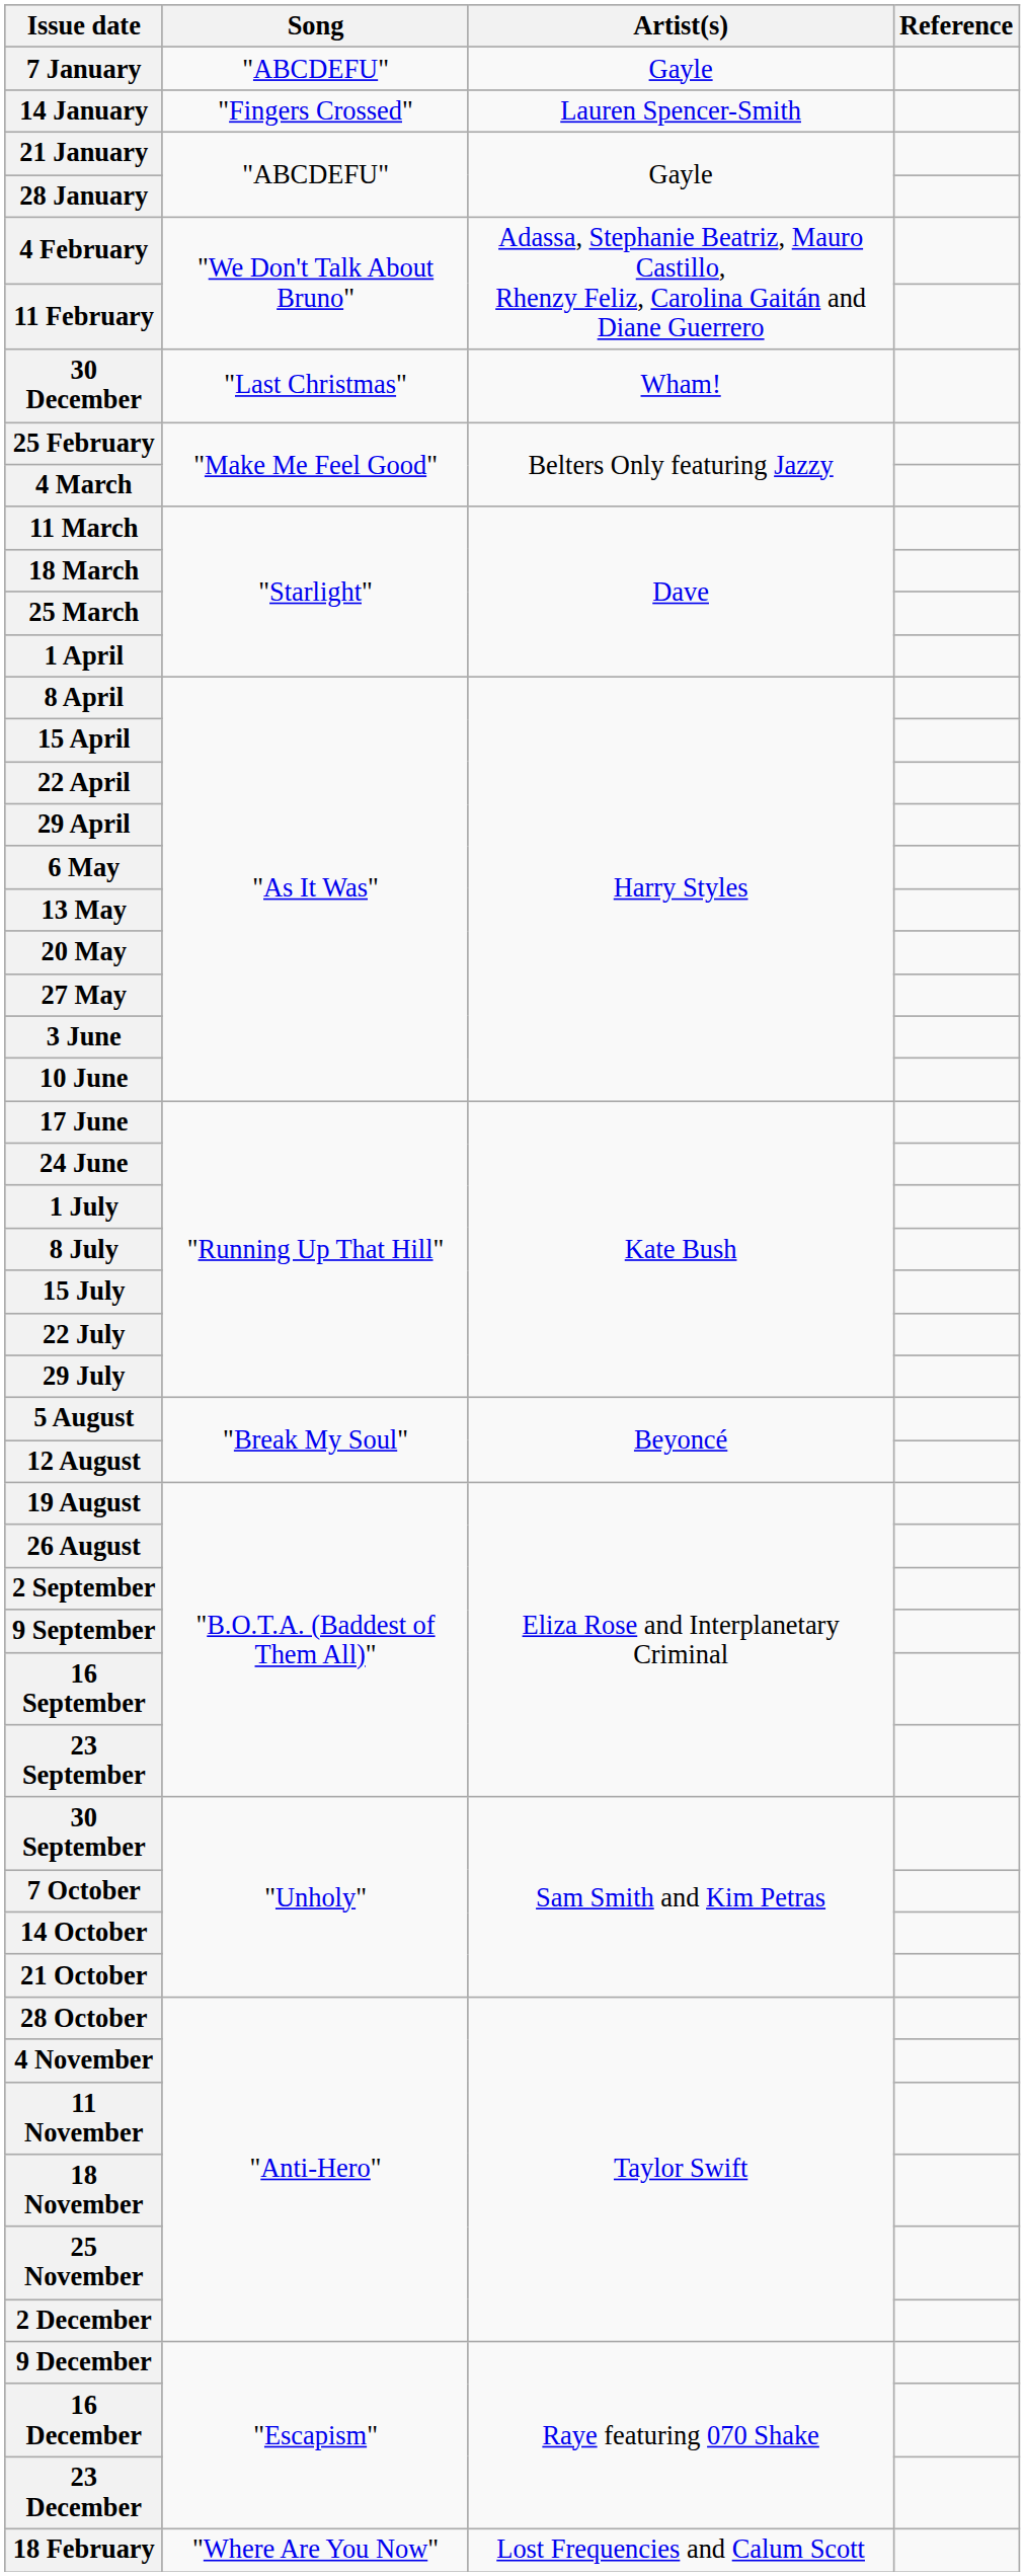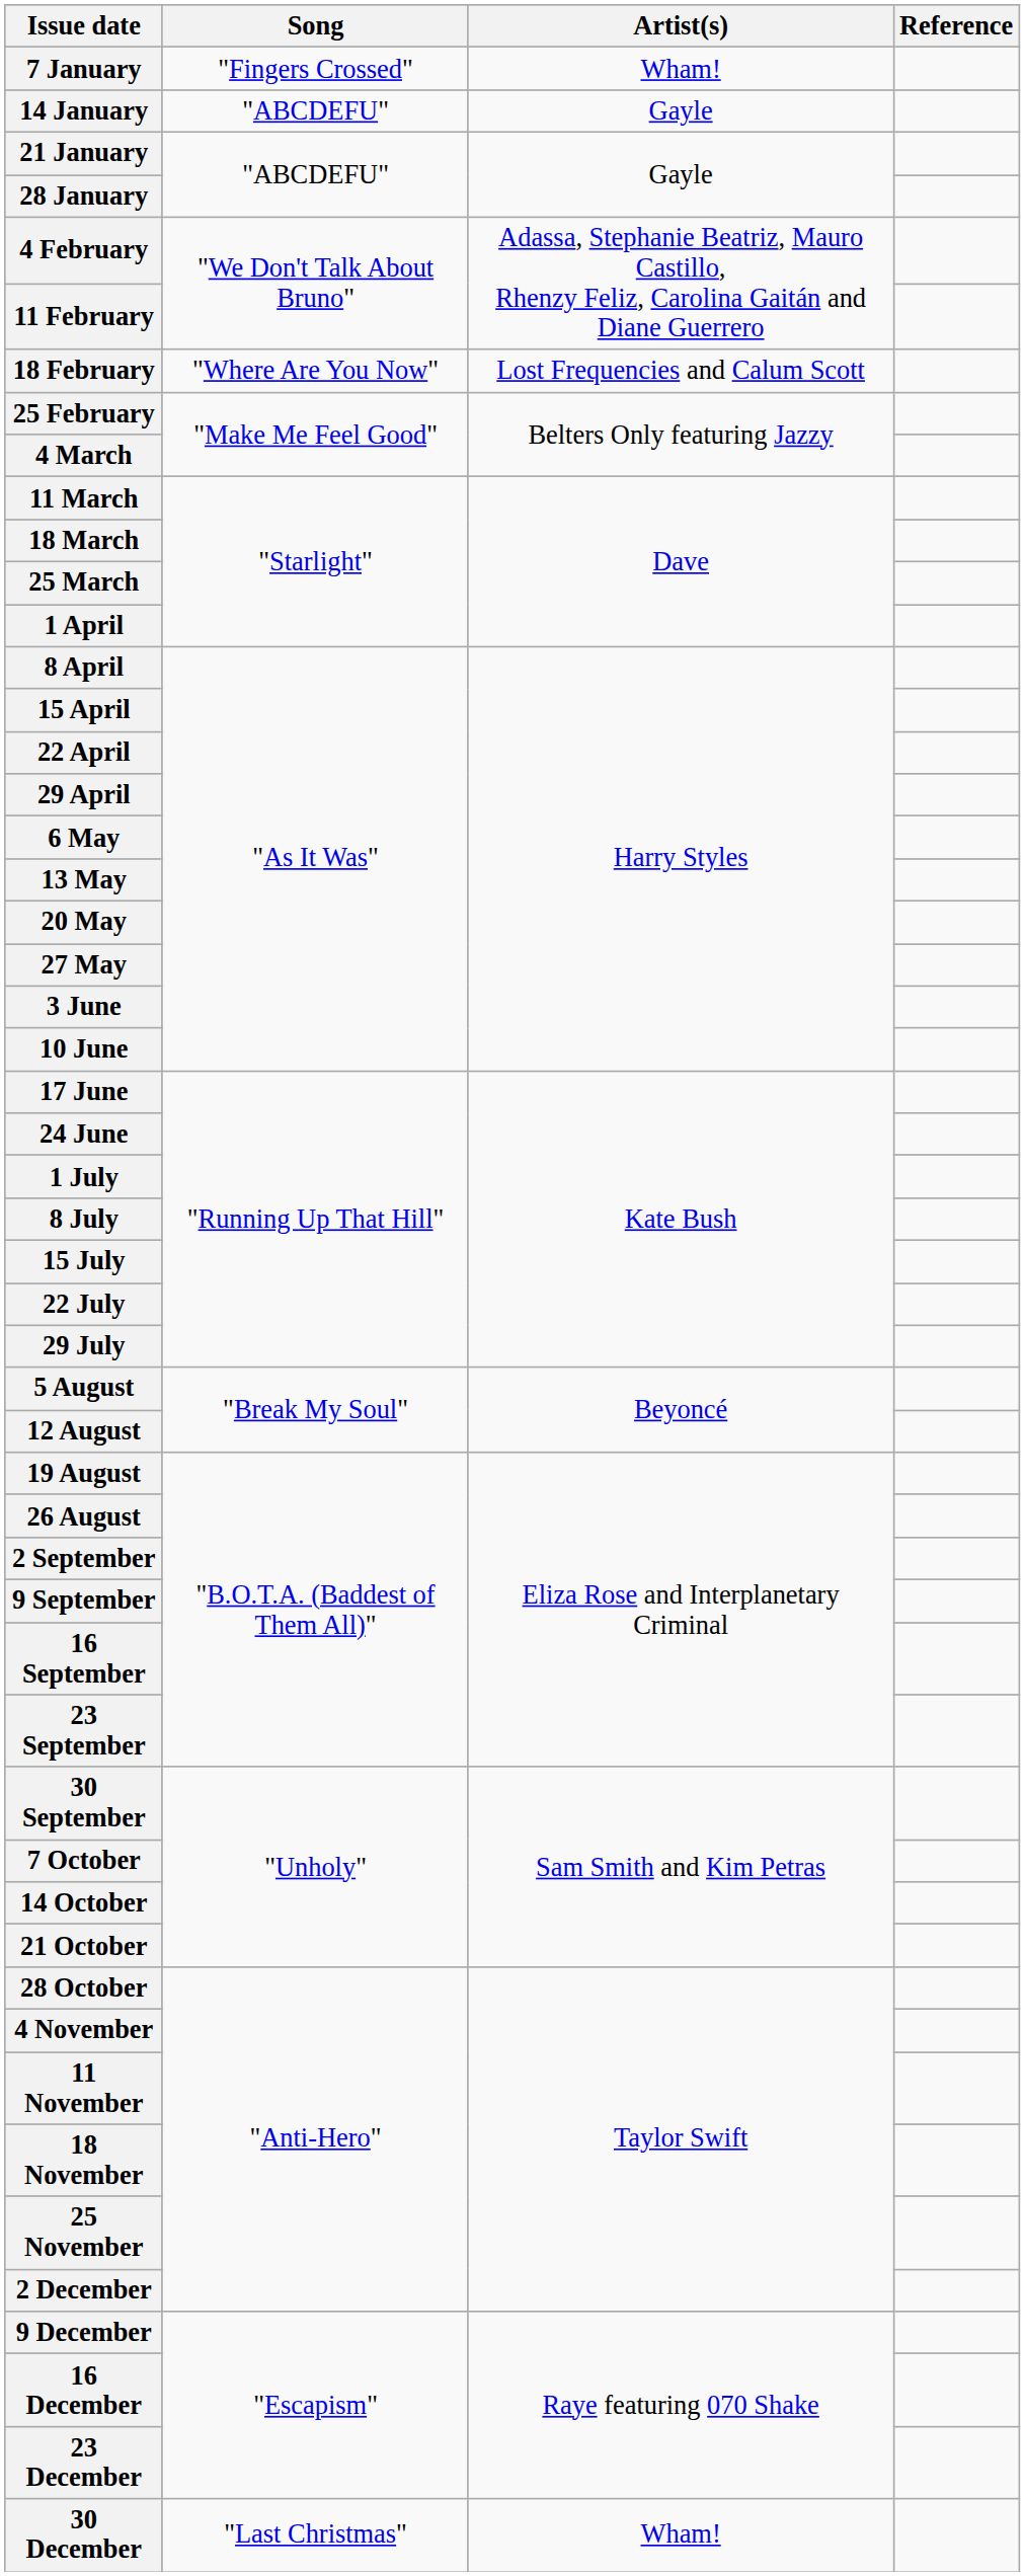7 January | Song: "ABCDEFU" -> "Fingers Crossed"
7 January | Artist(s): Gayle -> Wham!
14 January | Song: "Fingers Crossed" -> "ABCDEFU"
14 January | Artist(s): Lauren Spencer-Smith -> Gayle
rows swapped: 18 February <-> 30 December
